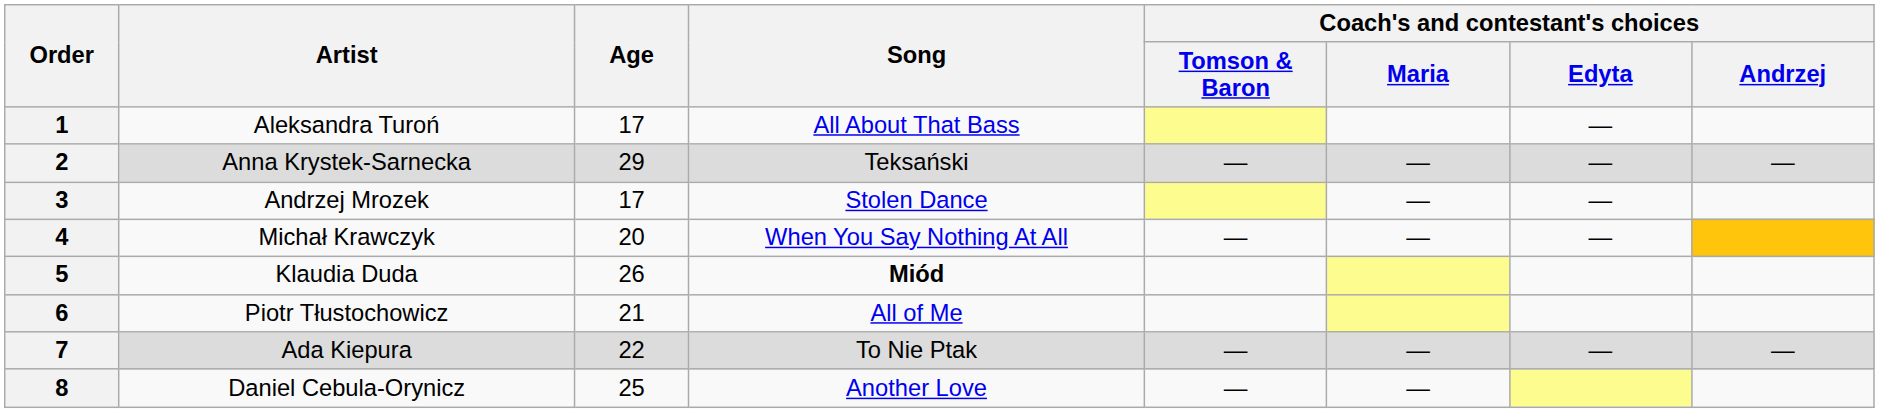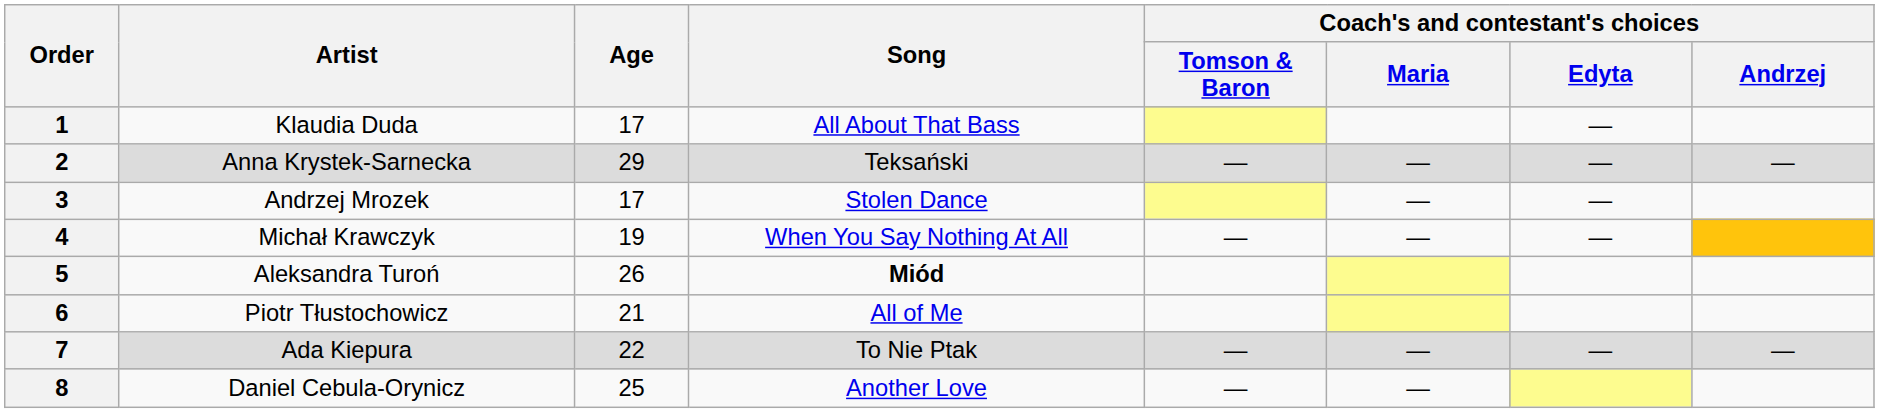1 | Artist: Aleksandra Turoń -> Klaudia Duda
4 | Age: 20 -> 19
5 | Artist: Klaudia Duda -> Aleksandra Turoń
